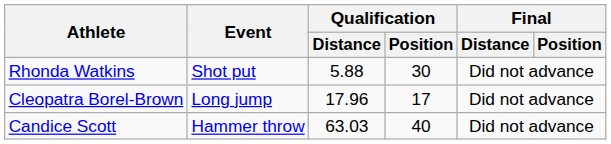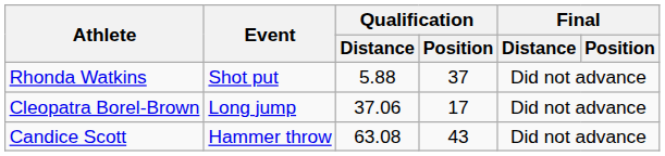Rhonda Watkins | Qualification / Position: 30 -> 37
Cleopatra Borel-Brown | Qualification / Distance: 17.96 -> 37.06
Candice Scott | Qualification / Distance: 63.03 -> 63.08
Candice Scott | Qualification / Position: 40 -> 43
